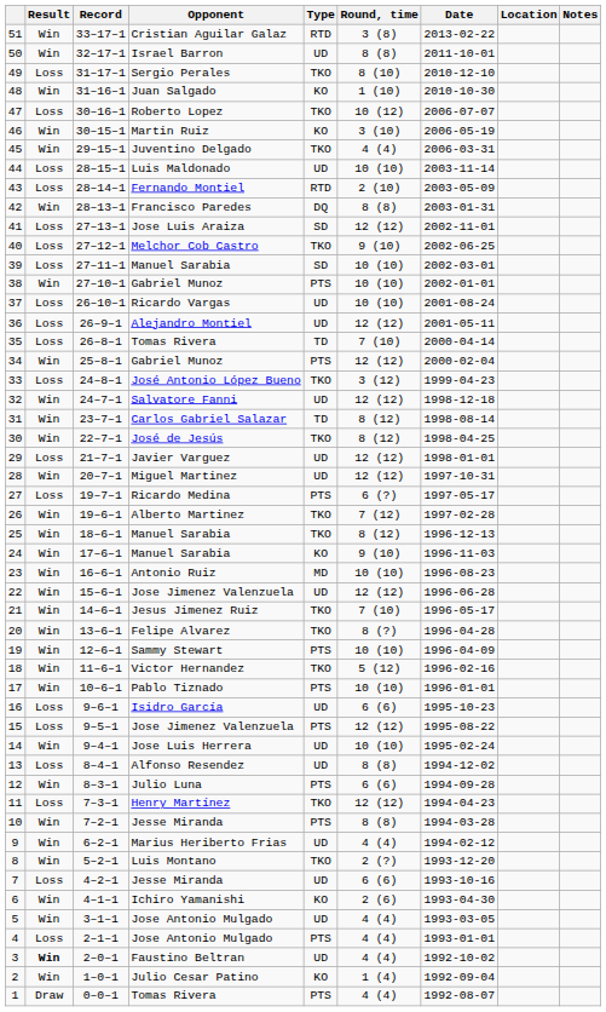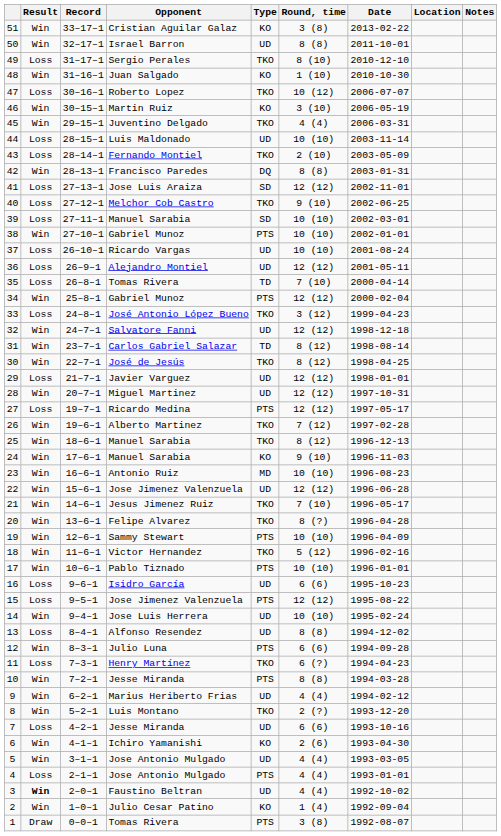51 | Type: RTD -> KO
43 | Type: RTD -> TKO
27 | Round, time: 6 (?) -> 12 (12)
11 | Round, time: 12 (12) -> 6 (?)
1 | Round, time: 4 (4) -> 3 (8)
